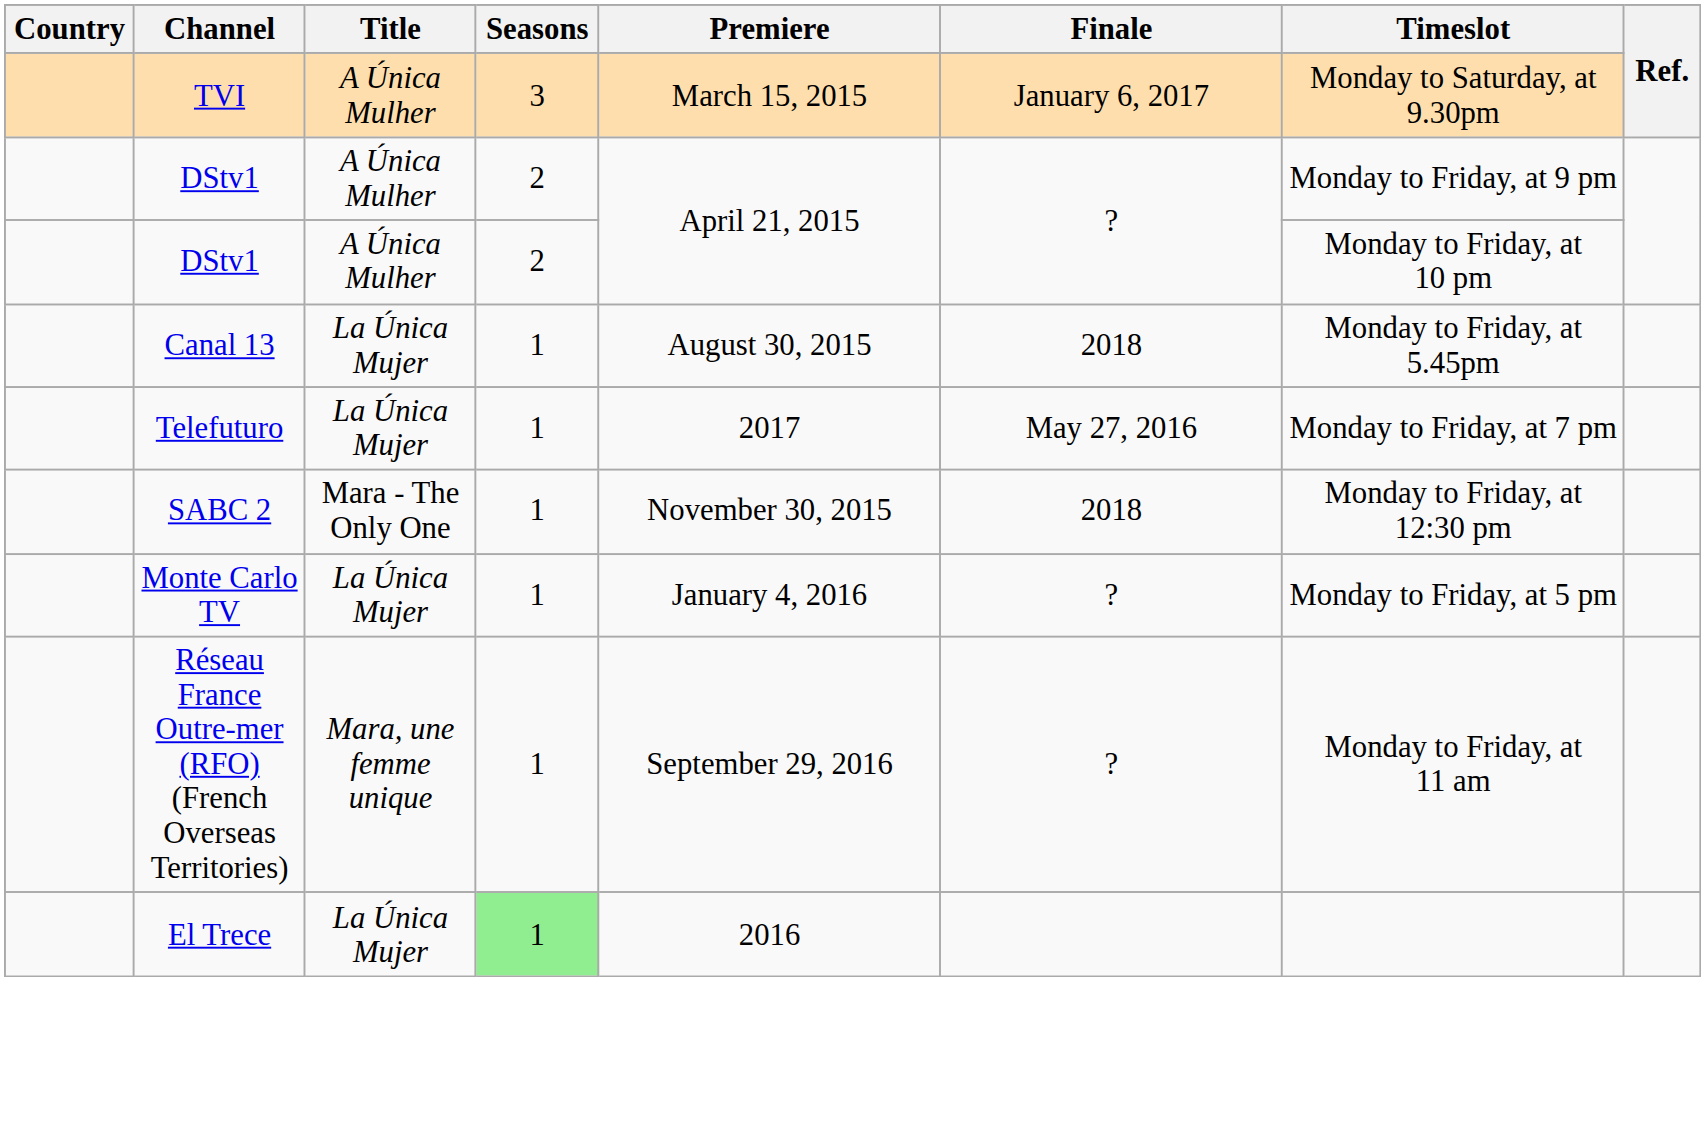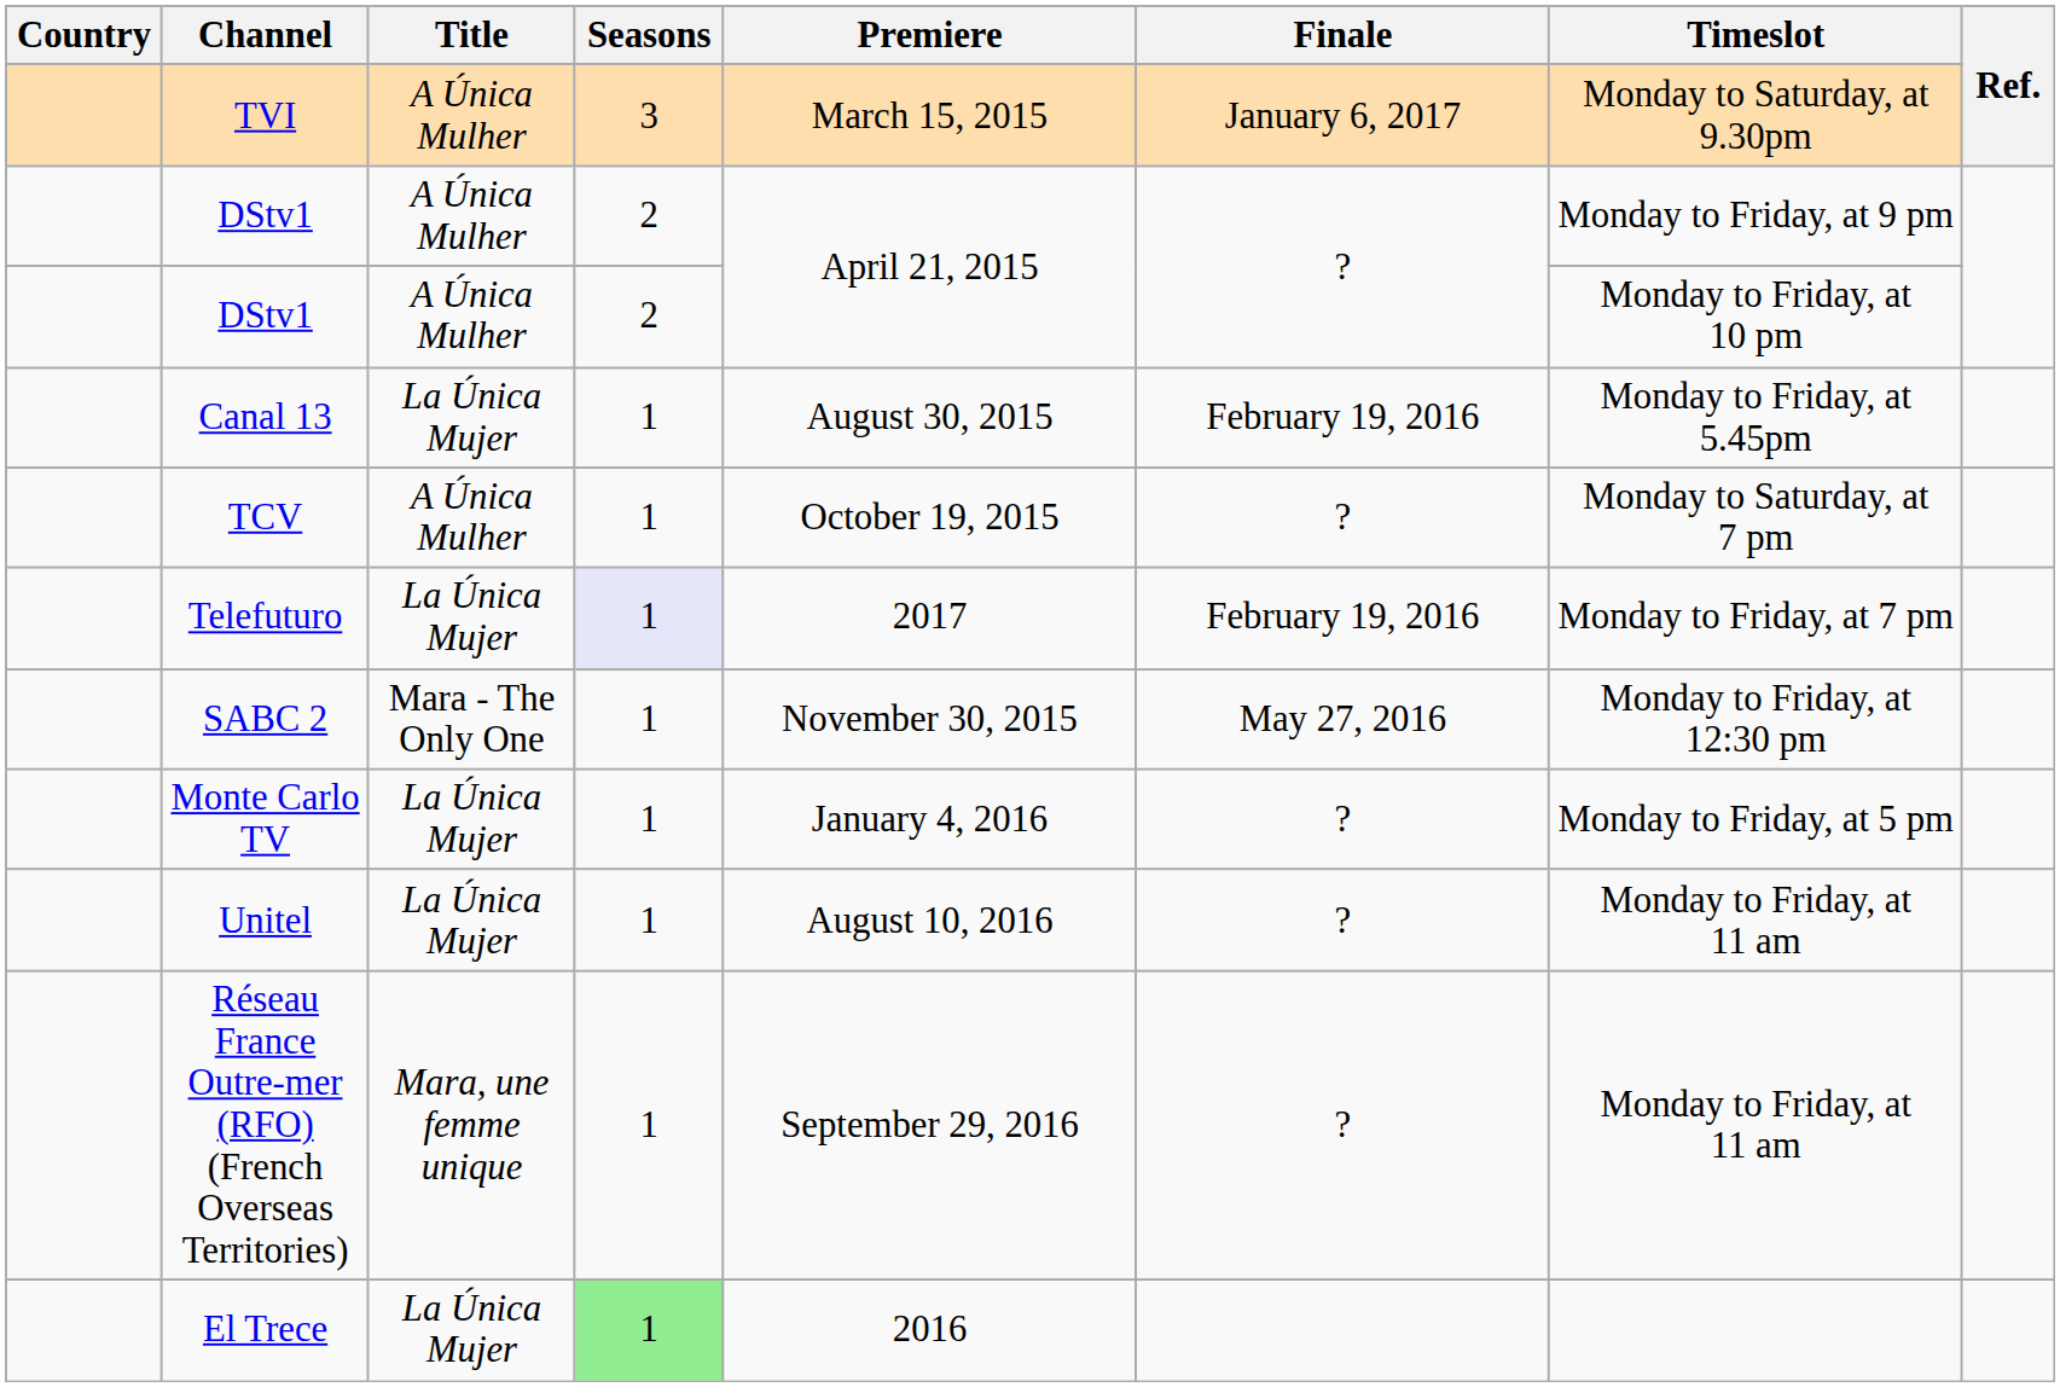Canal 13 | Finale: 2018 -> February 19, 2016
+ row: TCV | A Única Mulher | 1 | October 19, 2015 | ? | Monday to Saturday, at 7 pm
Telefuturo | Seasons: no background -> lavender background
Telefuturo | Finale: May 27, 2016 -> February 19, 2016
SABC 2 | Finale: 2018 -> May 27, 2016
+ row: Unitel | La Única Mujer | 1 | August 10, 2016 | ? | Monday to Friday, at 11 am
